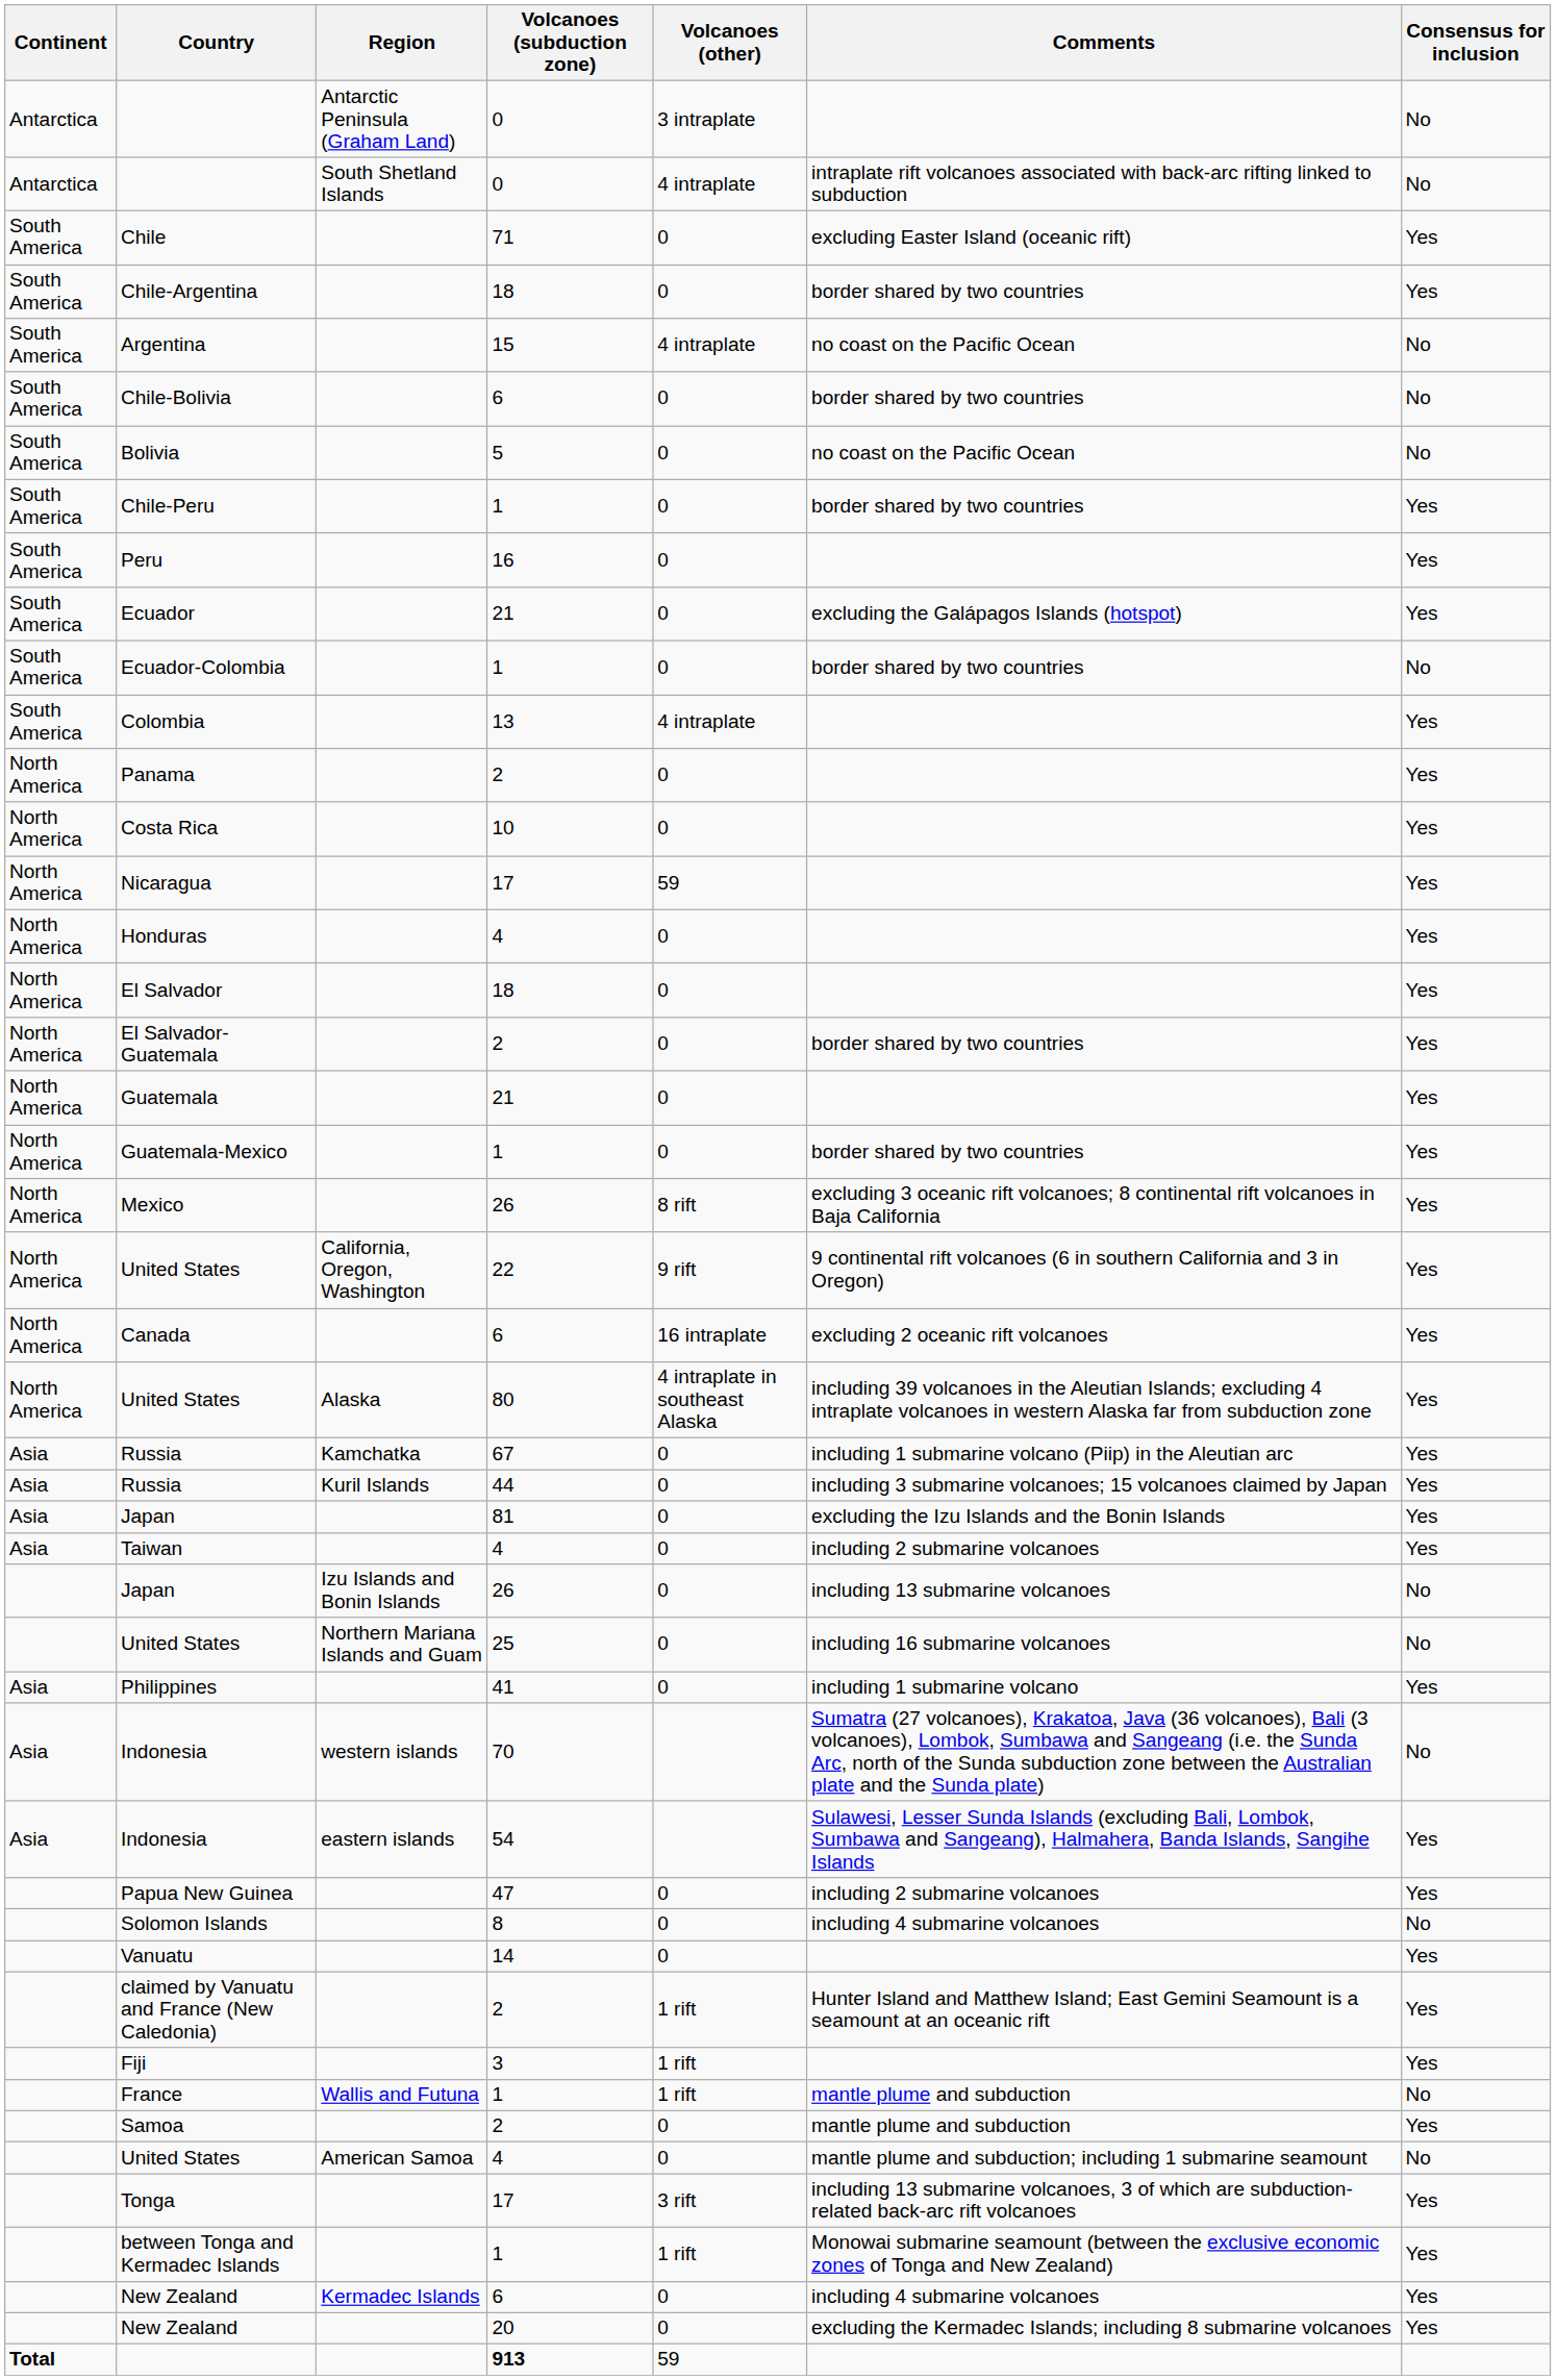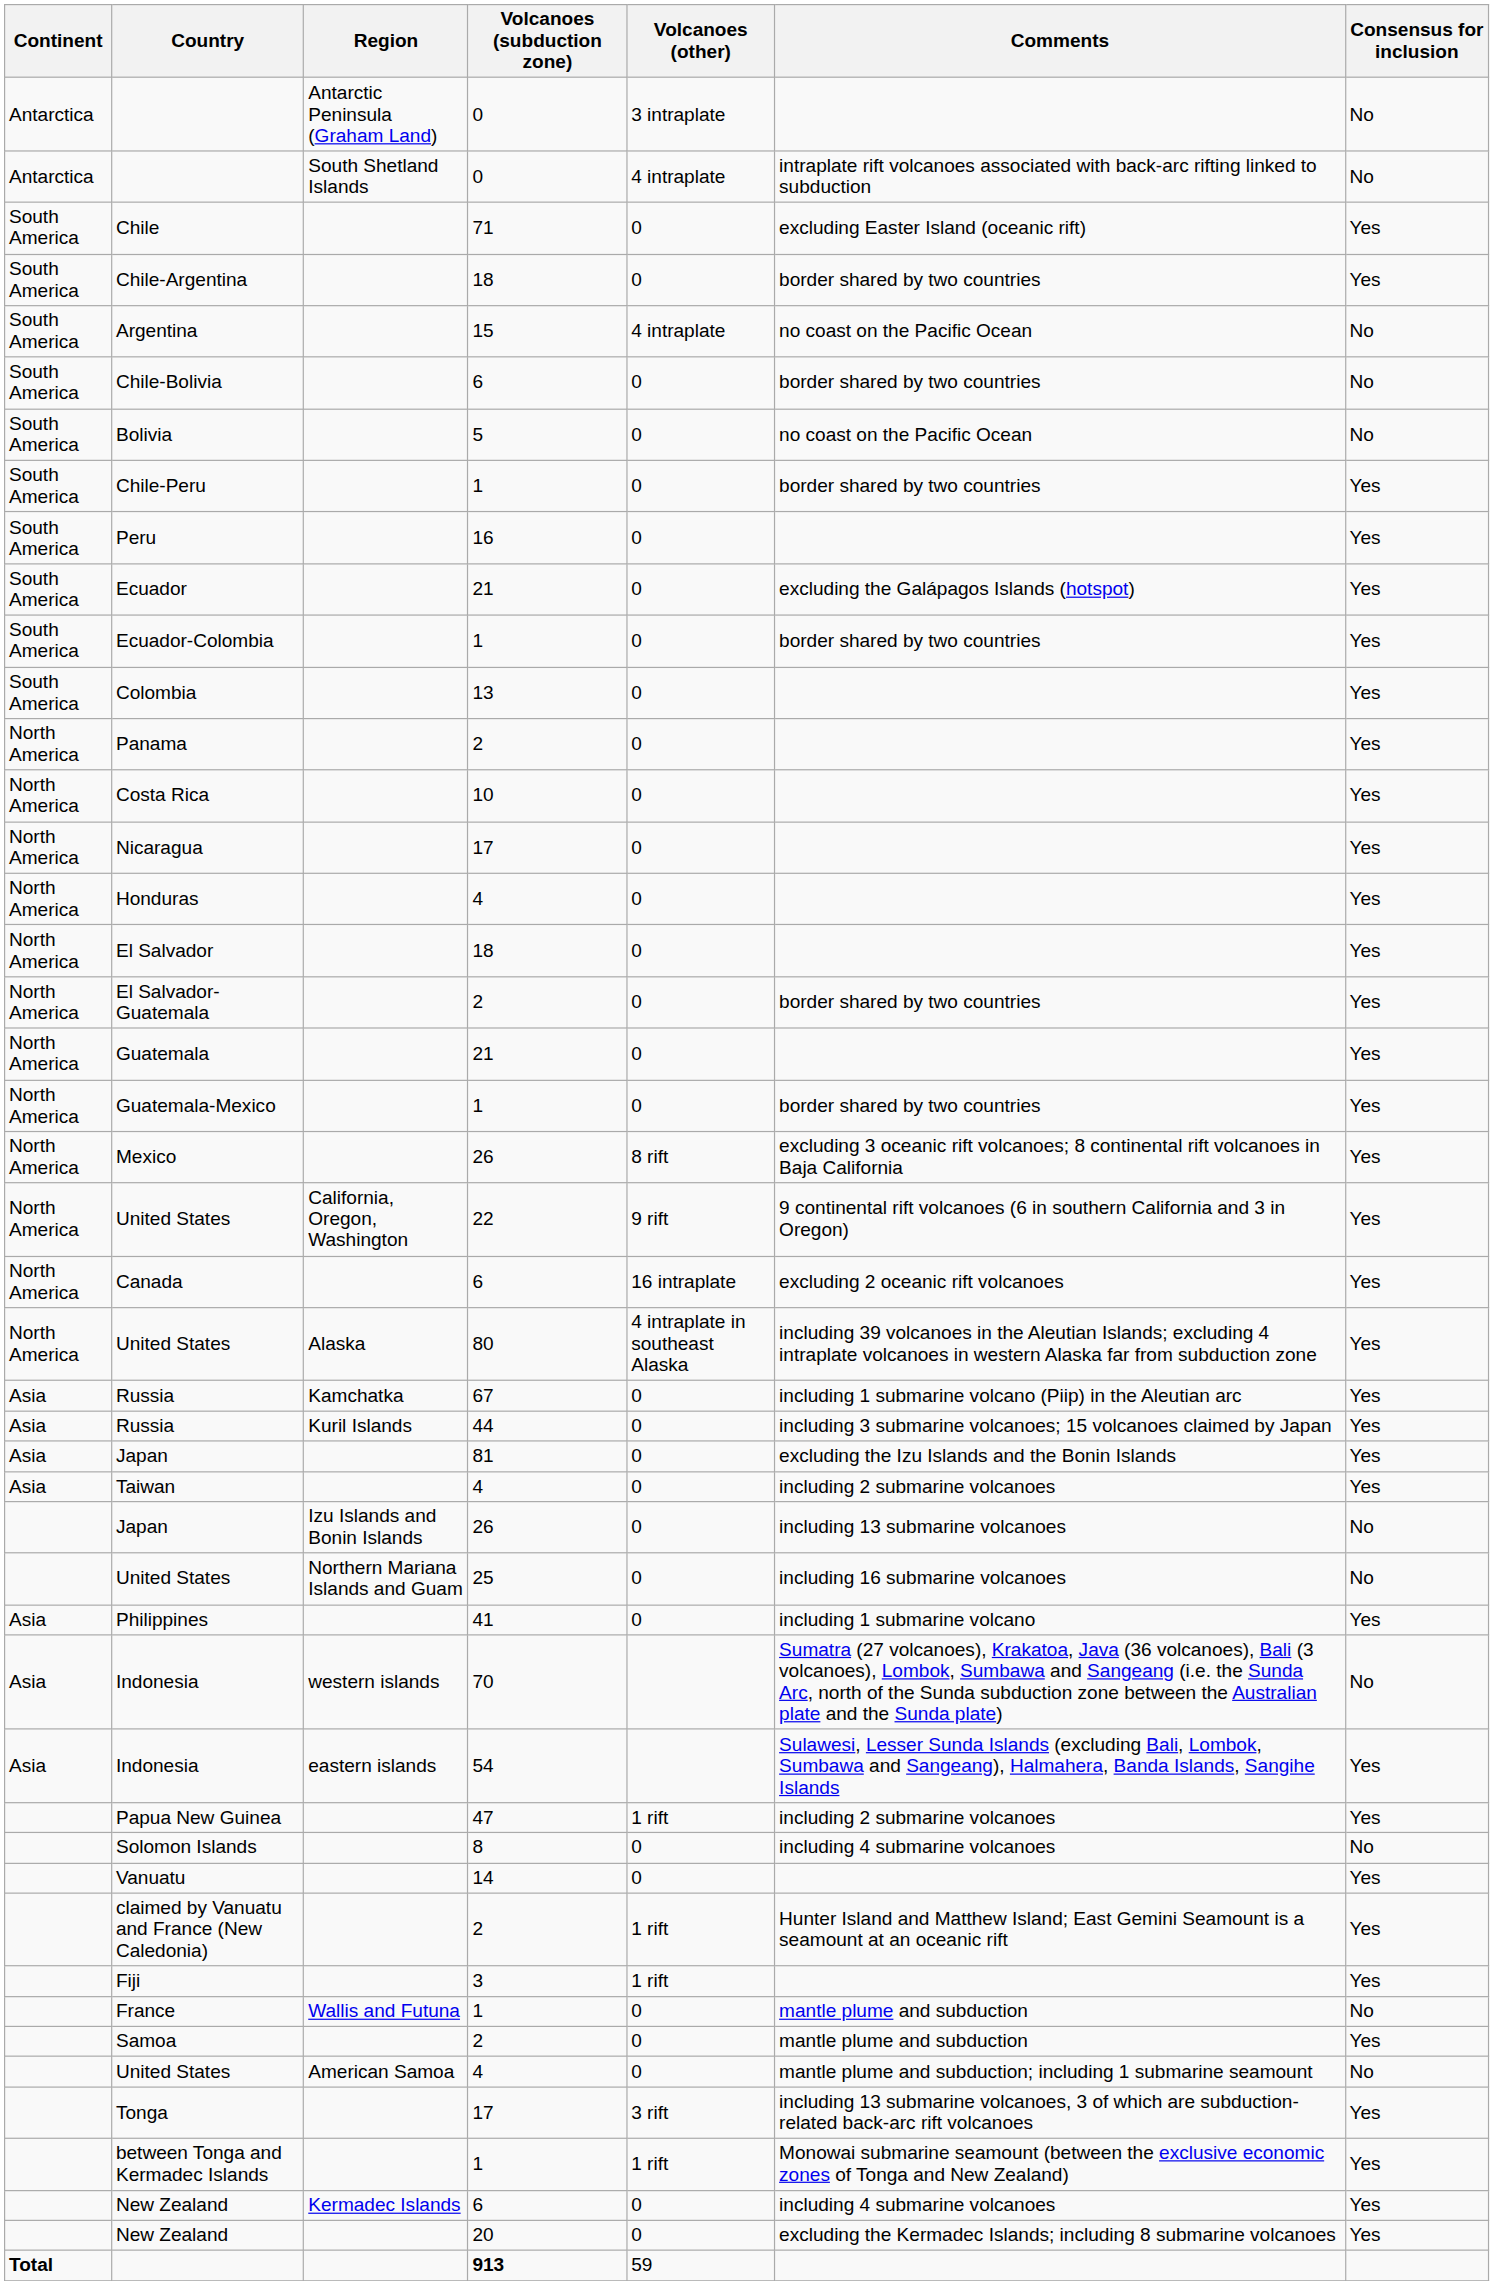Ecuador-Colombia | Consensus for inclusion: No -> Yes
Colombia | Volcanoes (other): 4 intraplate -> 0
Nicaragua | Volcanoes (other): 59 -> 0
Papua New Guinea | Volcanoes (other): 0 -> 1 rift
France | Volcanoes (other): 1 rift -> 0
